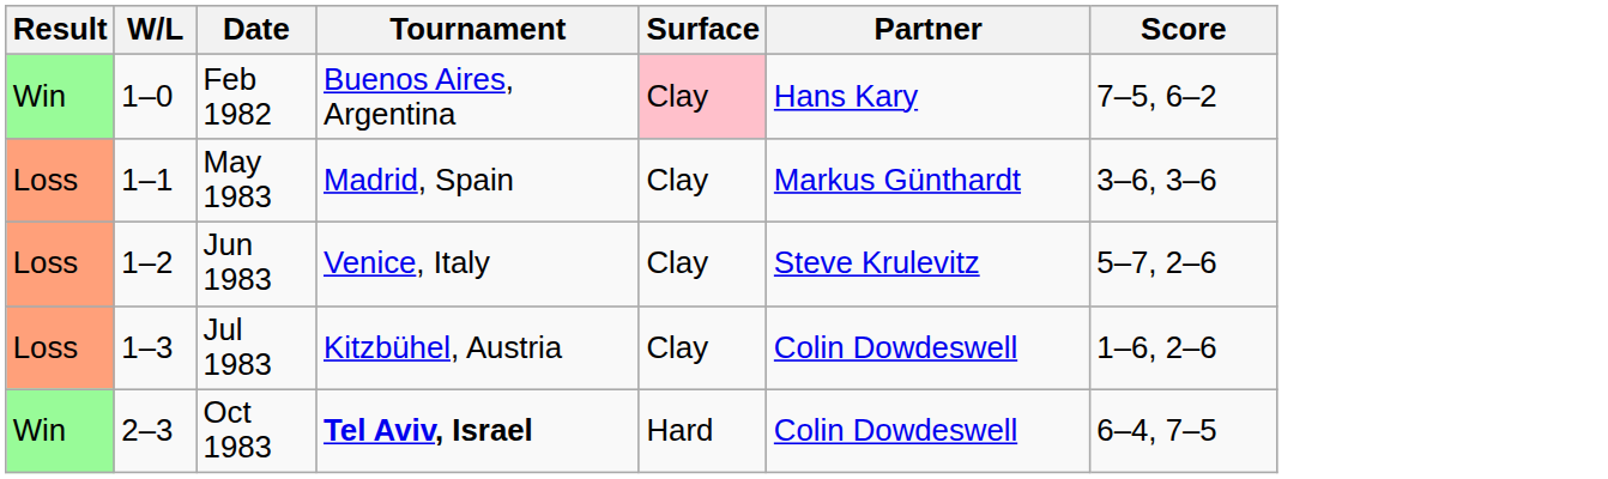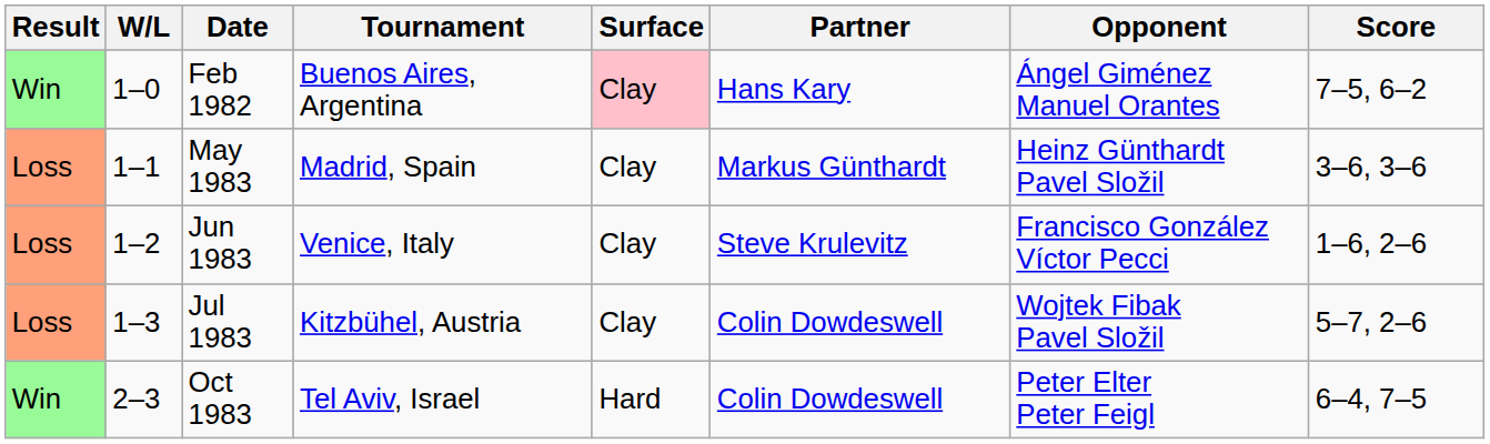+ column: Opponent | Ángel Giménez Manuel Orantes | Heinz Günthardt Pavel Složil | Francisco González Víctor Pecci | Wojtek Fibak Pavel Složil | Peter Elter Peter Feigl
Jun 1983 | Score: 5–7, 2–6 -> 1–6, 2–6
Jul 1983 | Score: 1–6, 2–6 -> 5–7, 2–6
Oct 1983 | Tournament: bold -> normal
